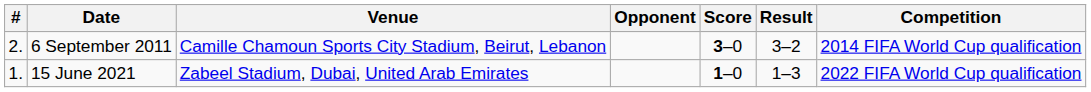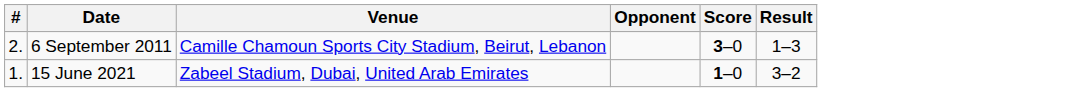- column: Competition | 2014 FIFA World Cup qualification | 2022 FIFA World Cup qualification
6 September 2011 | Result: 3–2 -> 1–3
15 June 2021 | Result: 1–3 -> 3–2
